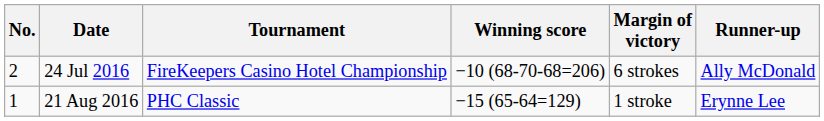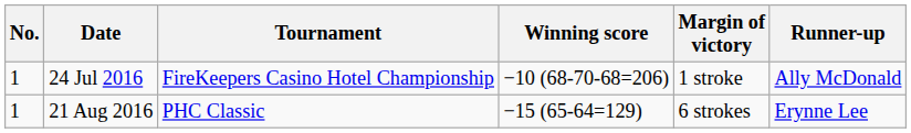24 Jul 2016 | No.: 2 -> 1
24 Jul 2016 | Margin of victory: 6 strokes -> 1 stroke
21 Aug 2016 | Margin of victory: 1 stroke -> 6 strokes
